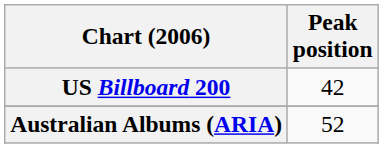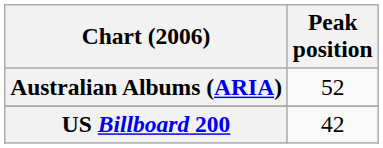rows swapped: Australian Albums (ARIA) <-> US Billboard 200
